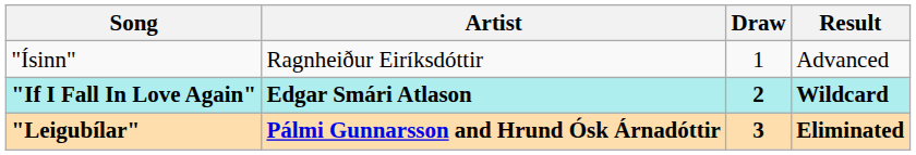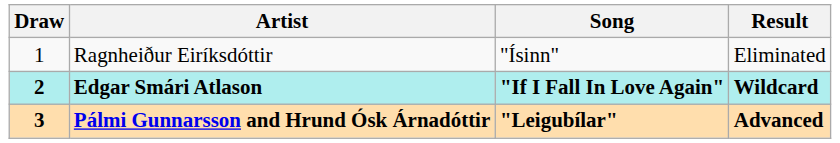columns swapped: Draw <-> Song
Ragnheiður Eiríksdóttir | Result: Advanced -> Eliminated
Pálmi Gunnarsson and Hrund Ósk Árnadóttir | Result: Eliminated -> Advanced
